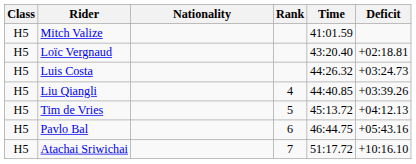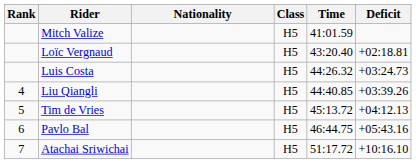columns swapped: Rank <-> Class
